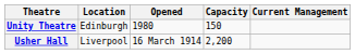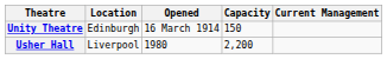Unity Theatre | Opened: 1980 -> 16 March 1914
Usher Hall | Opened: 16 March 1914 -> 1980
